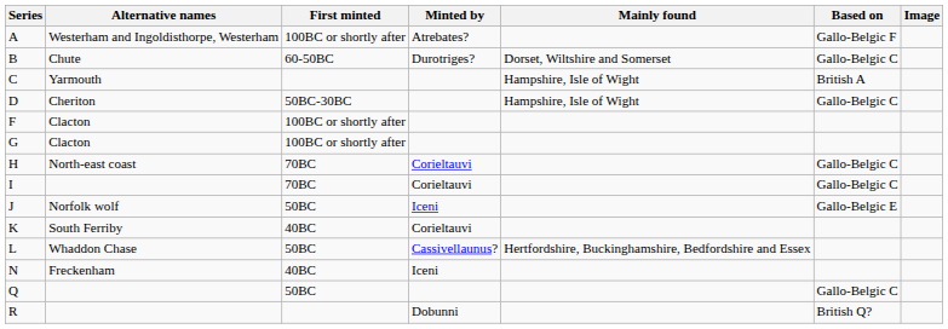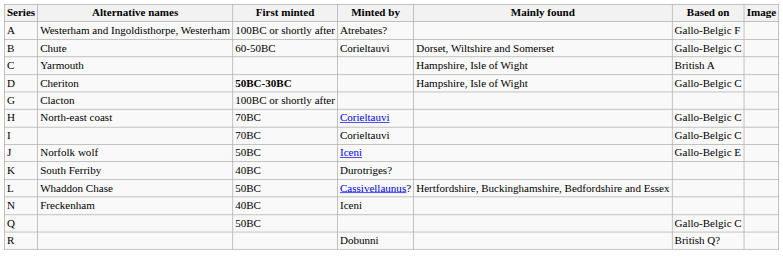B | Minted by: Durotriges? -> Corieltauvi
D | First minted: normal -> bold
- row: F | Clacton | 100BC or shortly after
K | Minted by: Corieltauvi -> Durotriges?
